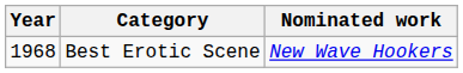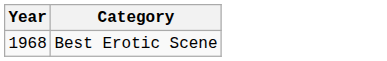- column: Nominated work | New Wave Hookers
